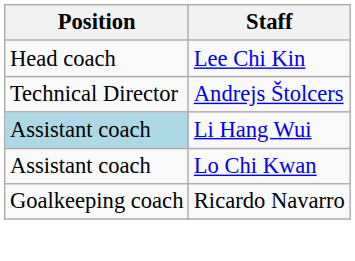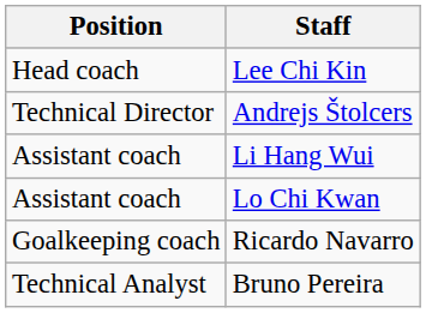Li Hang Wui | Position: lightblue background -> no background
+ row: Technical Analyst | Bruno Pereira
